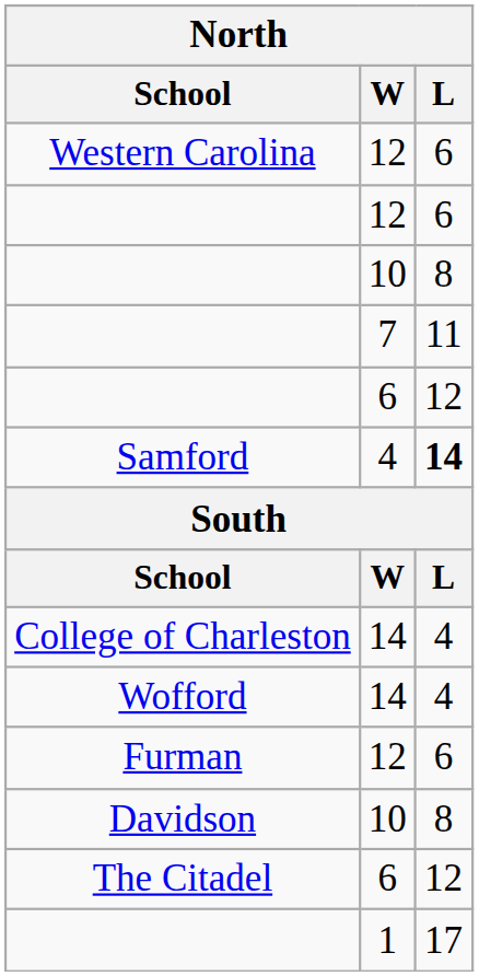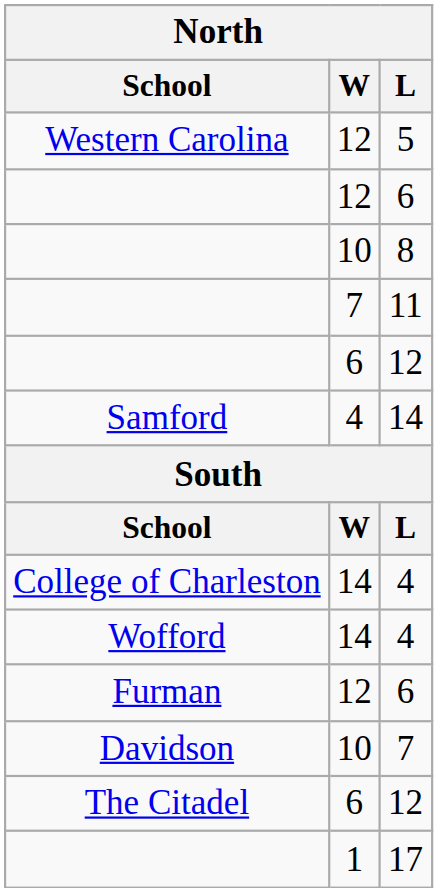Western Carolina | L: 6 -> 5
Samford | L: bold -> normal
Davidson | L: 8 -> 7
